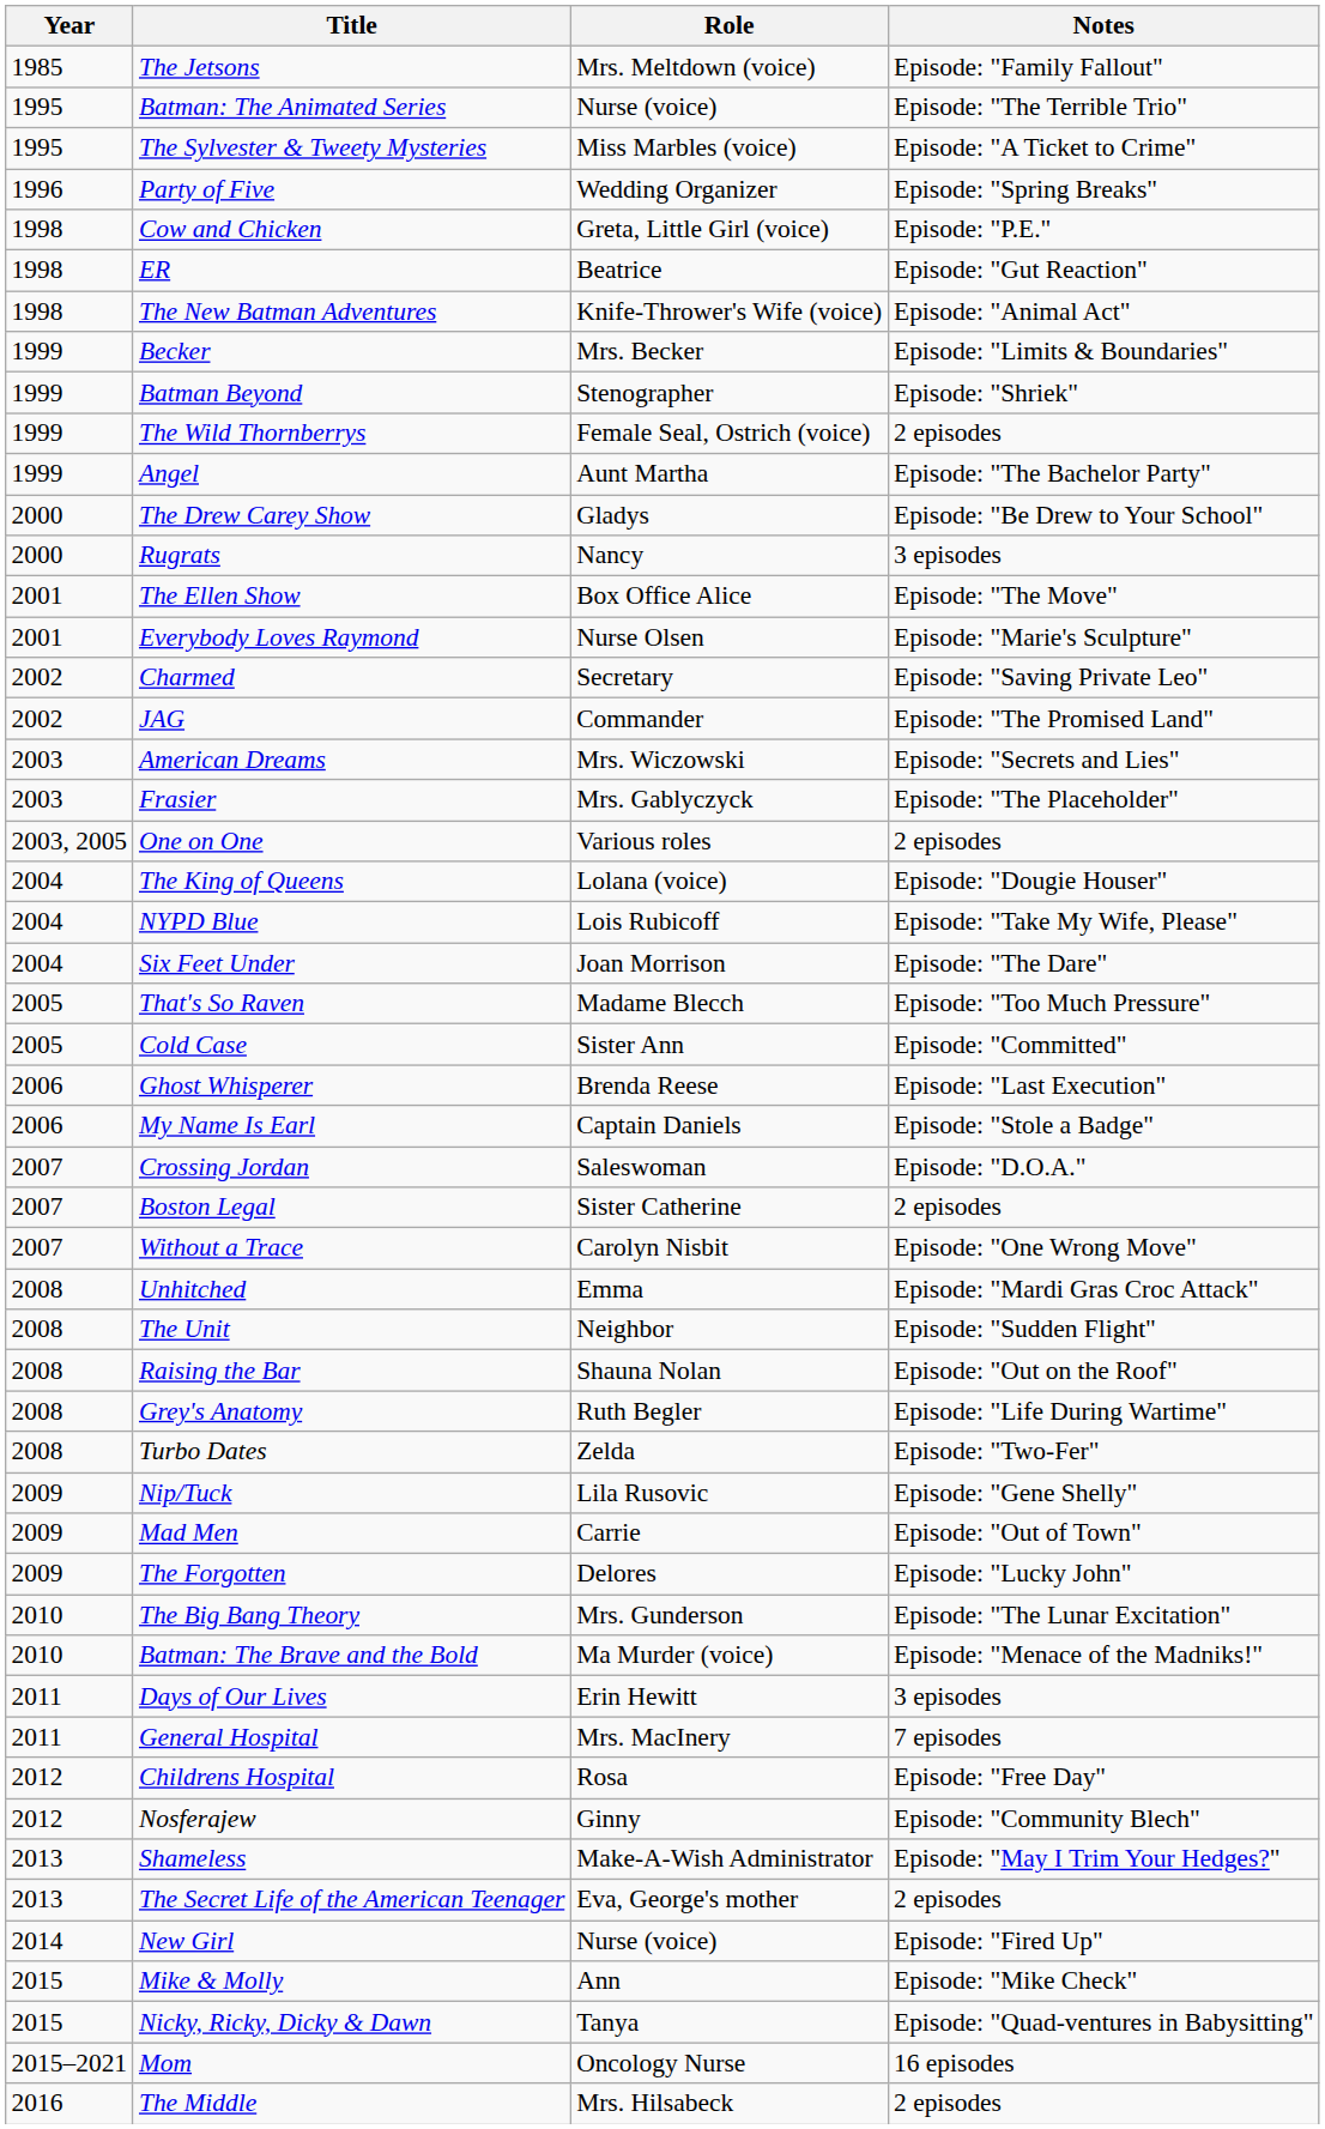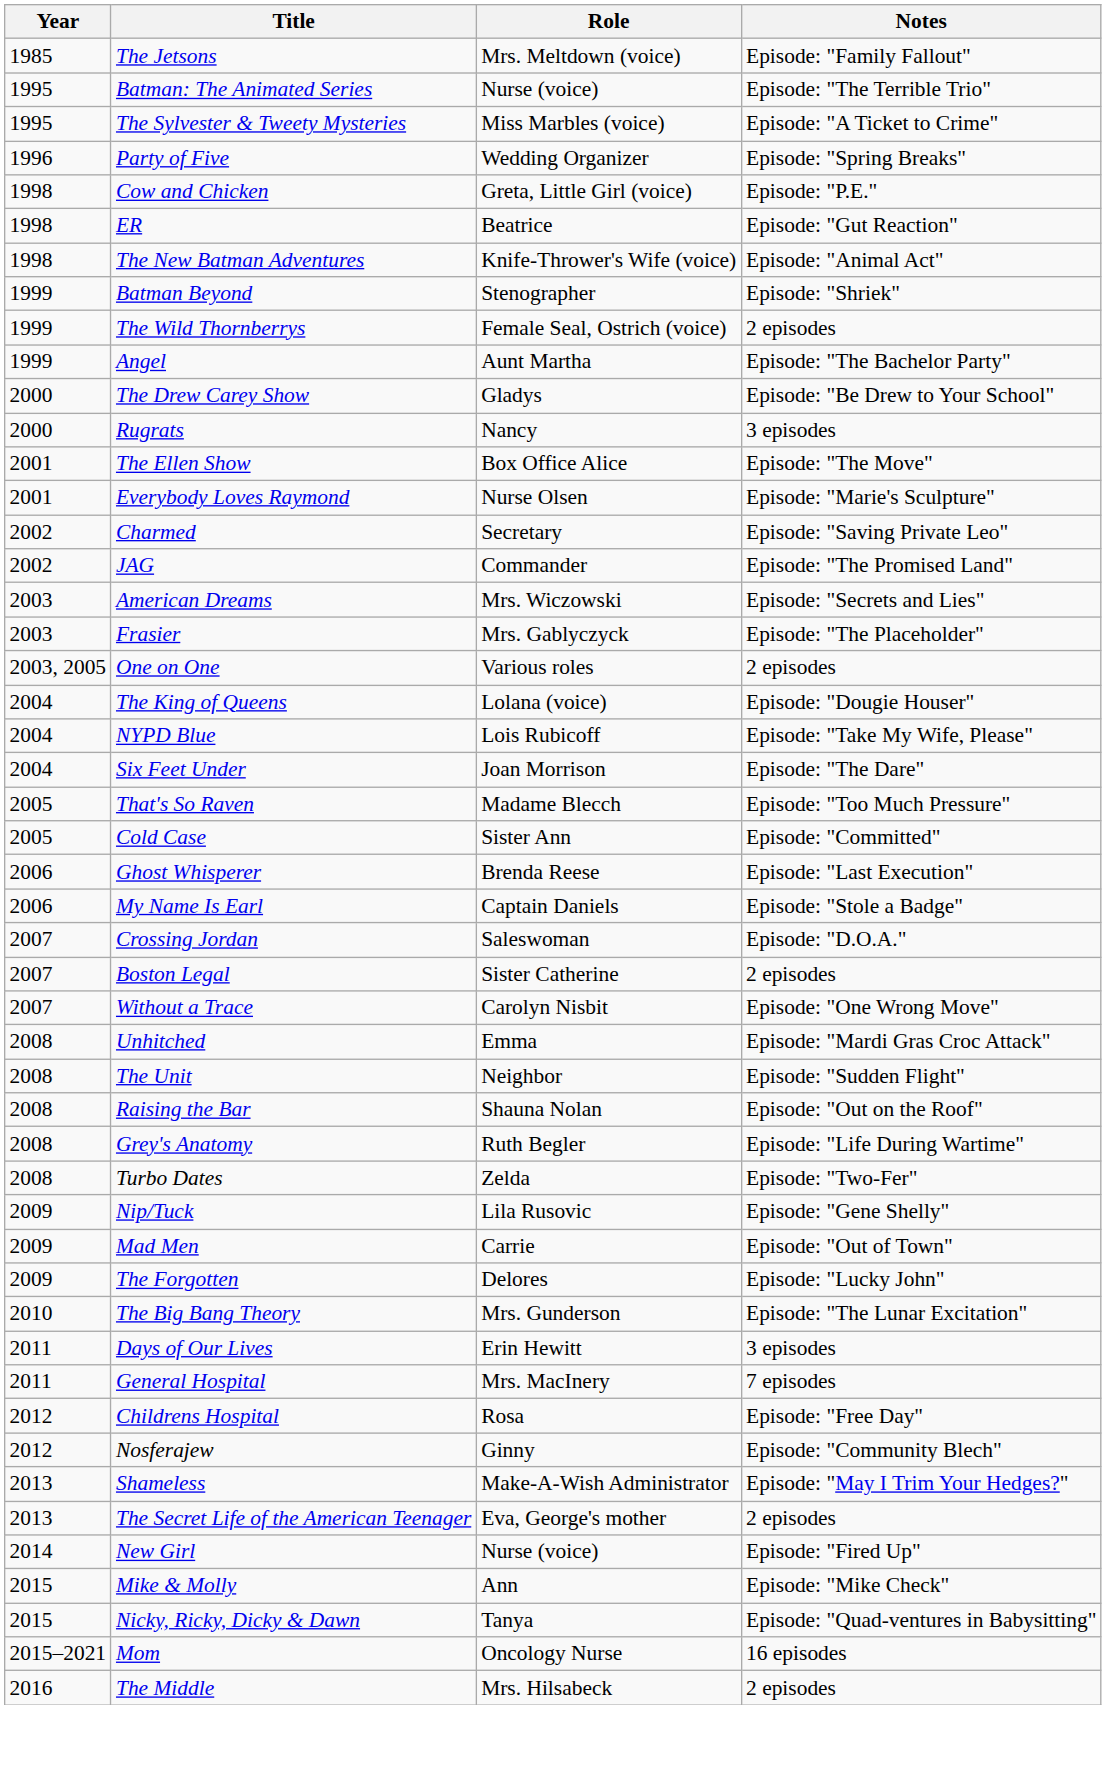- row: 1999 | Becker | Mrs. Becker | Episode: "Limits & Boundaries"
- row: 2010 | Batman: The Brave and the Bold | Ma Murder (voice) | Episode: "Menace of the Madniks!"
